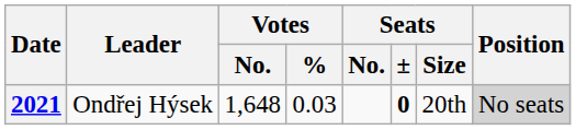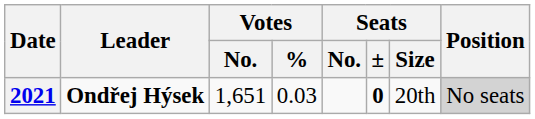2021 | Leader: normal -> bold
2021 | Votes / No.: 1,648 -> 1,651
